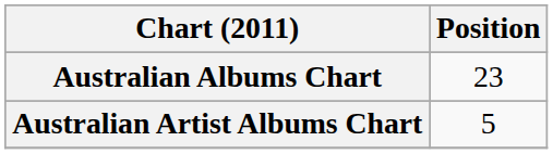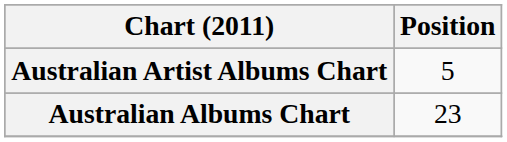rows swapped: Australian Albums Chart <-> Australian Artist Albums Chart
